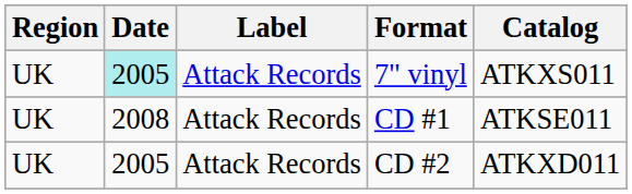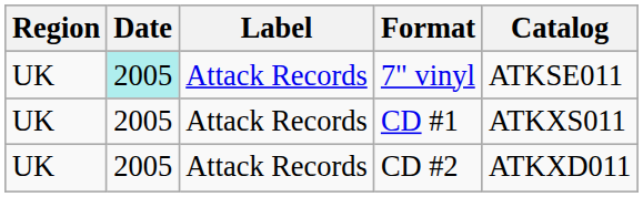7" vinyl | Catalog: ATKXS011 -> ATKSE011
CD #1 | Date: 2008 -> 2005
CD #1 | Catalog: ATKSE011 -> ATKXS011
